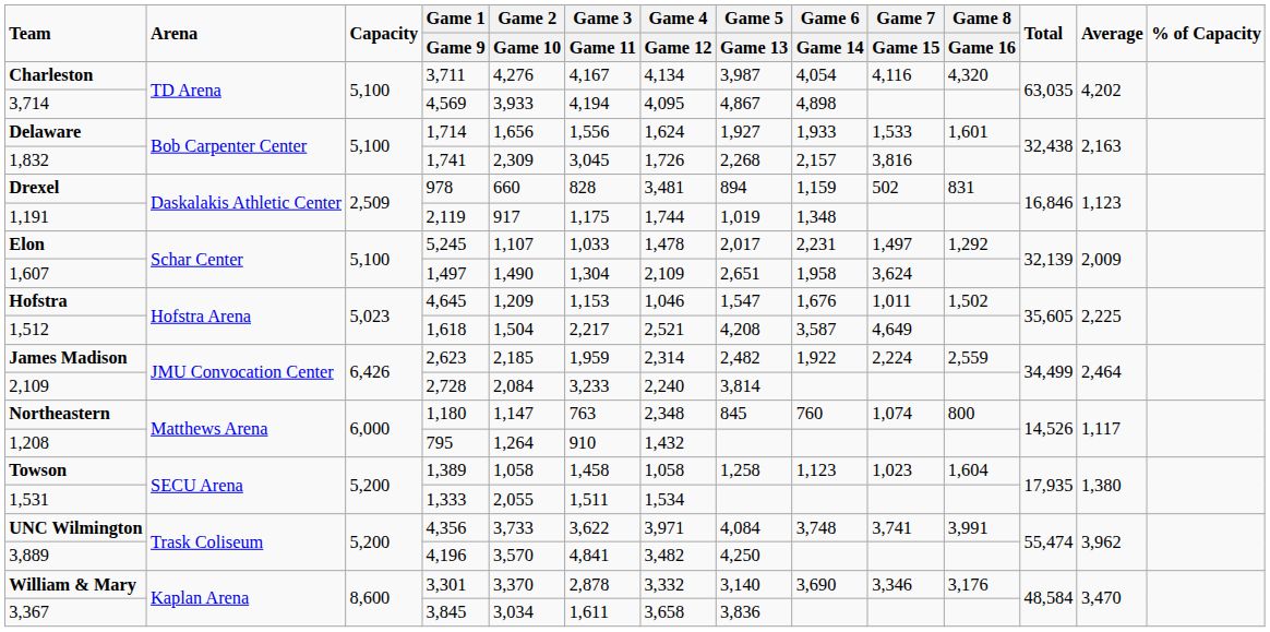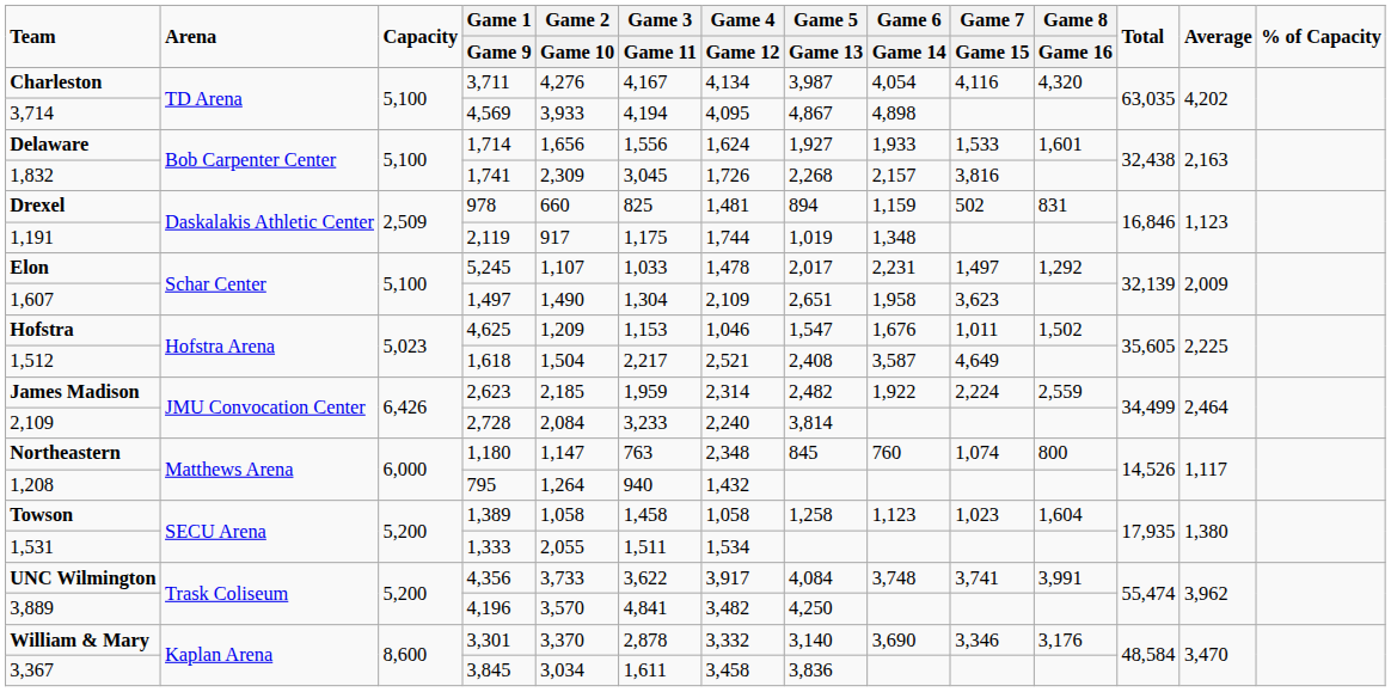Drexel | Game 3 / Game 11: 828 -> 825
Drexel | Game 4 / Game 12: 3,481 -> 1,481
1,607 | Game 7 / Game 15: 3,624 -> 3,623
Hofstra | Game 1 / Game 9: 4,645 -> 4,625
1,512 | Game 5 / Game 13: 4,208 -> 2,408
1,208 | Game 3 / Game 11: 910 -> 940
UNC Wilmington | Game 4 / Game 12: 3,971 -> 3,917
3,367 | Game 4 / Game 12: 3,658 -> 3,458
